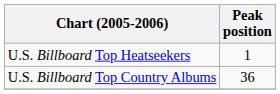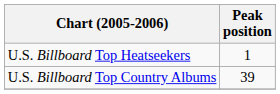U.S. Billboard Top Country Albums | Peak position: 36 -> 39
